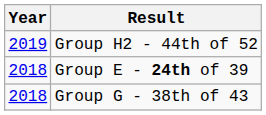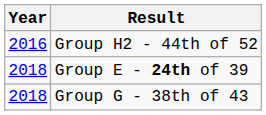Group H2 - 44th of 52 | Year: 2019 -> 2016
